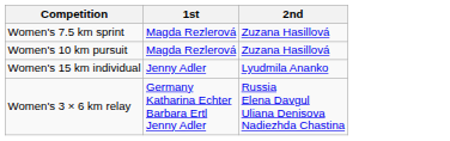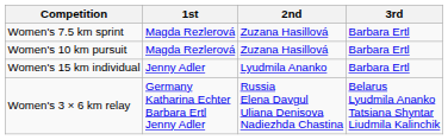+ column: 3rd | Barbara Ertl | Barbara Ertl | Barbara Ertl | Belarus Lyudmila Ananko Tatsiana Shyntar Liudmila Kalinchik
